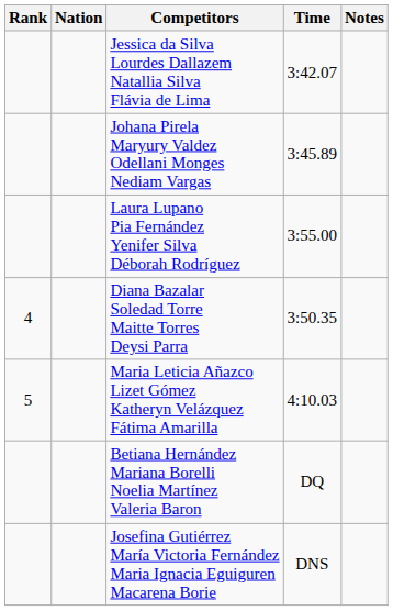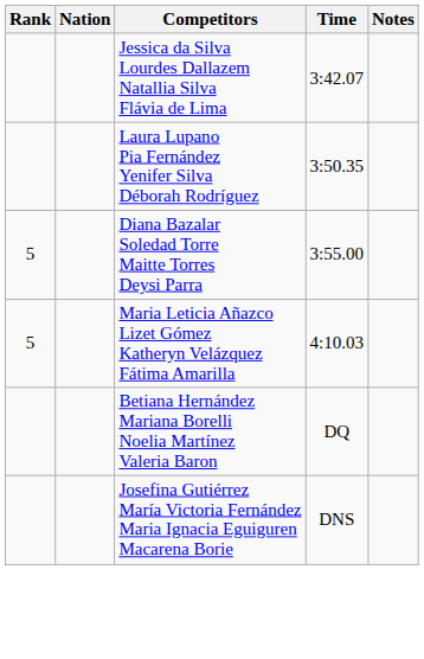- row: Johana Pirela Maryury Valdez Odellani Monges Nediam Vargas | 3:45.89
Laura Lupano Pia Fernández Yenifer Silva Déborah Rodríguez | Time: 3:55.00 -> 3:50.35
Diana Bazalar Soledad Torre Maitte Torres Deysi Parra | Rank: 4 -> 5
Diana Bazalar Soledad Torre Maitte Torres Deysi Parra | Time: 3:50.35 -> 3:55.00
